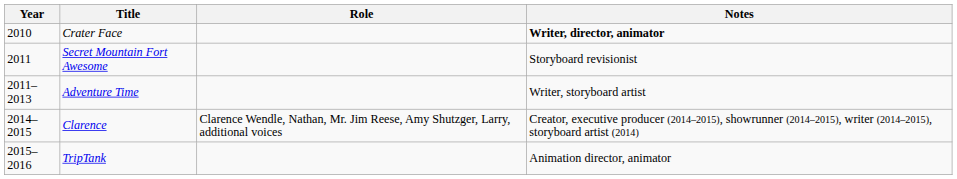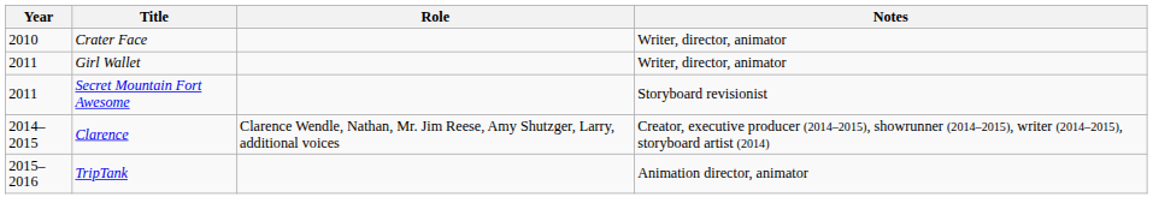Crater Face | Notes: bold -> normal
+ row: 2011 | Girl Wallet | Writer, director, animator
- row: 2011–2013 | Adventure Time | Writer, storyboard artist
